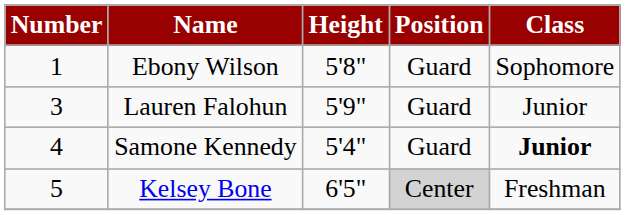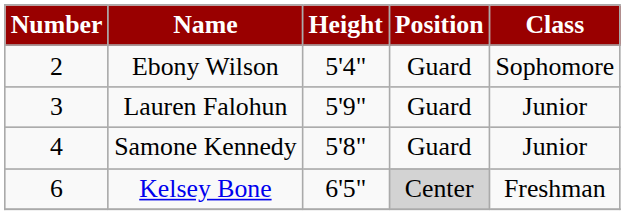Ebony Wilson | Number: 1 -> 2
Ebony Wilson | Height: 5'8" -> 5'4"
Samone Kennedy | Height: 5'4" -> 5'8"
Samone Kennedy | Class: bold -> normal
Kelsey Bone | Number: 5 -> 6
